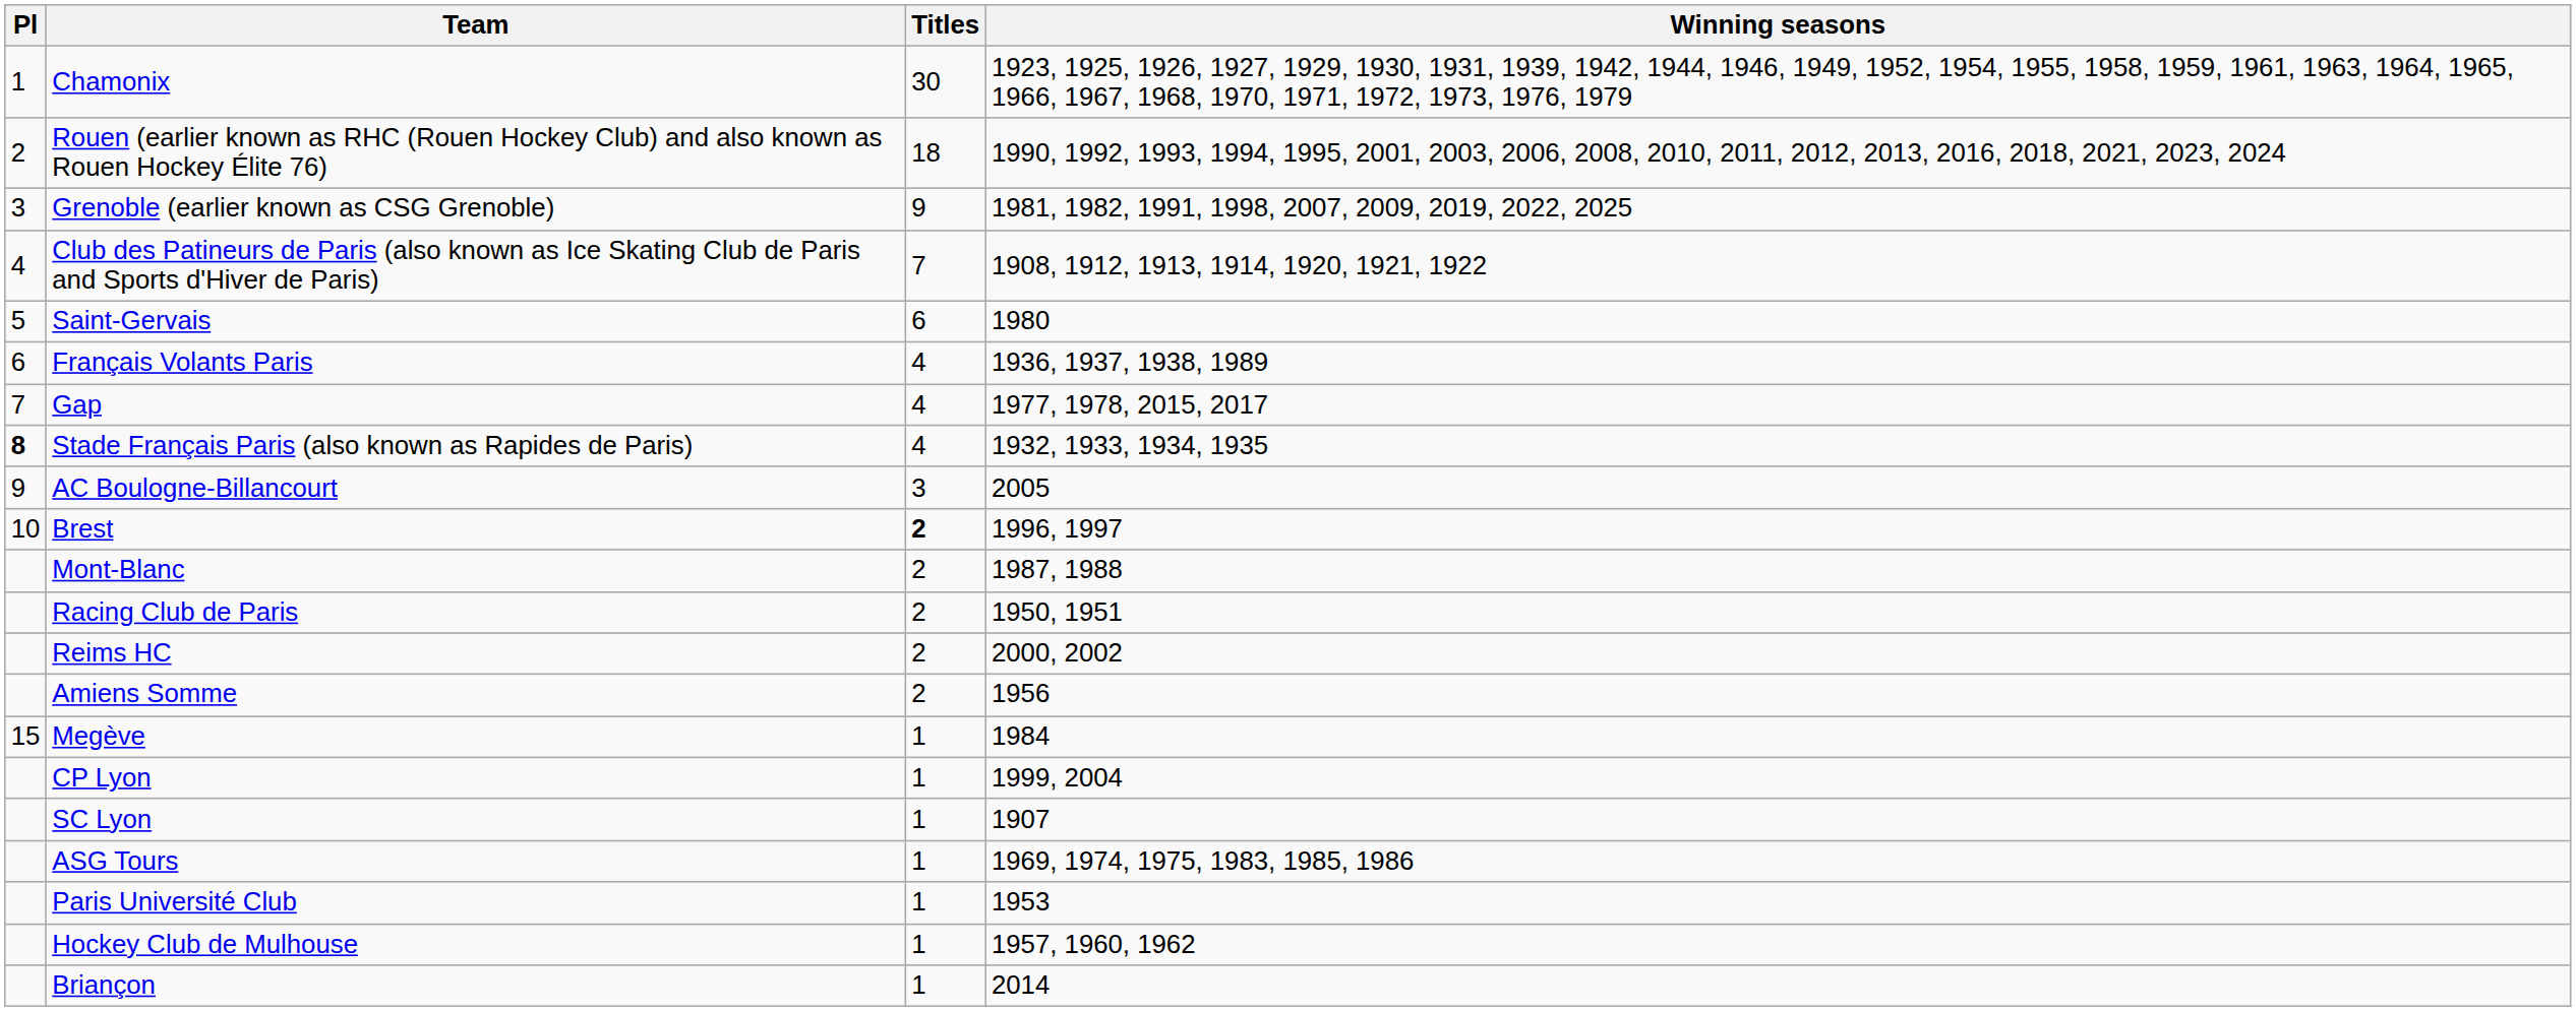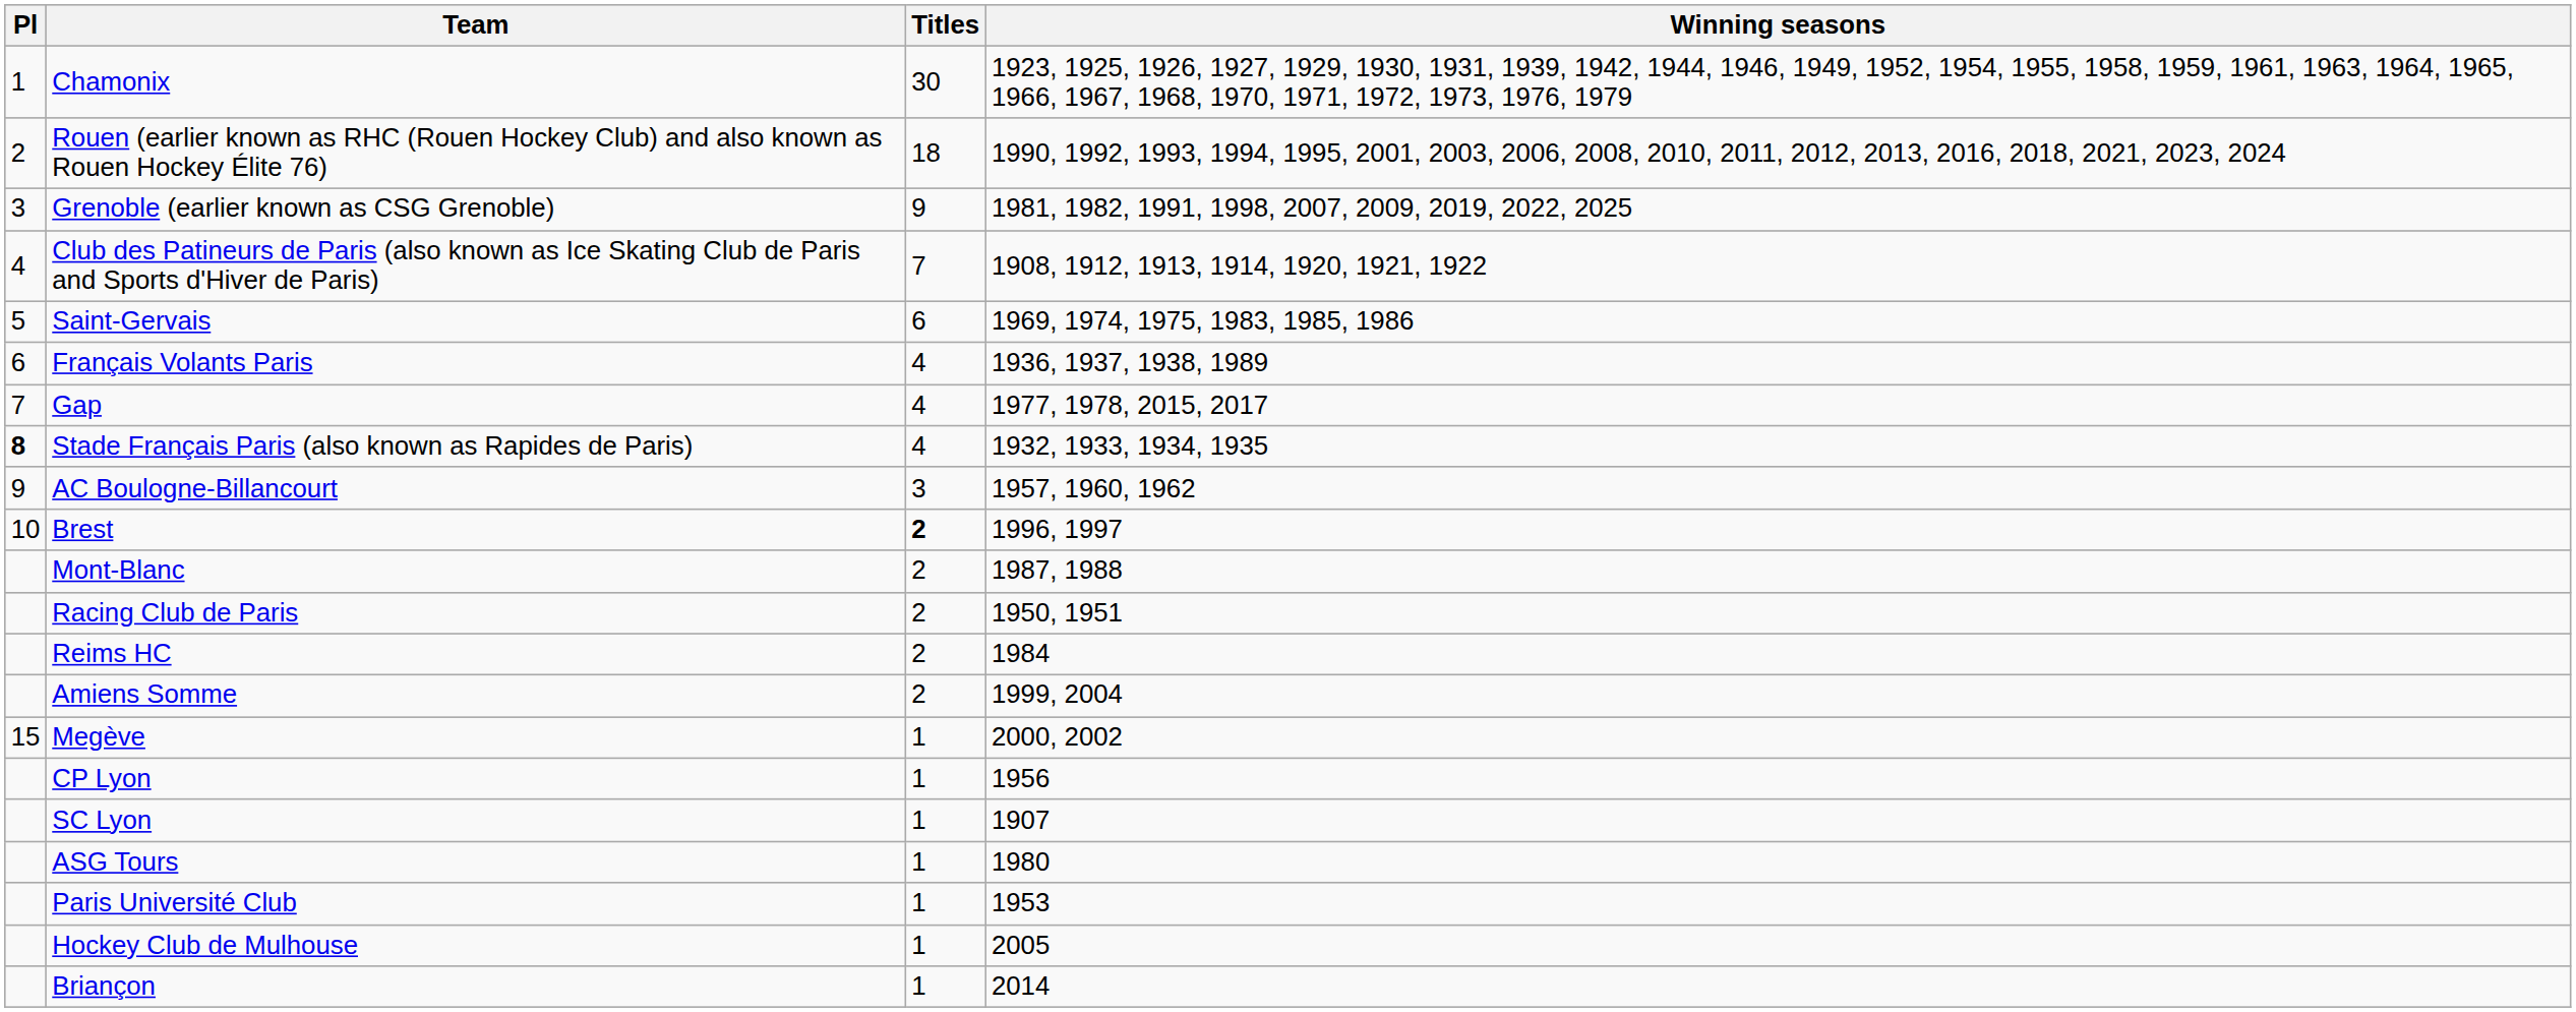Saint-Gervais | Winning seasons: 1980 -> 1969, 1974, 1975, 1983, 1985, 1986
AC Boulogne-Billancourt | Winning seasons: 2005 -> 1957, 1960, 1962
Reims HC | Winning seasons: 2000, 2002 -> 1984
Amiens Somme | Winning seasons: 1956 -> 1999, 2004
Megève | Winning seasons: 1984 -> 2000, 2002
CP Lyon | Winning seasons: 1999, 2004 -> 1956
ASG Tours | Winning seasons: 1969, 1974, 1975, 1983, 1985, 1986 -> 1980
Hockey Club de Mulhouse | Winning seasons: 1957, 1960, 1962 -> 2005
